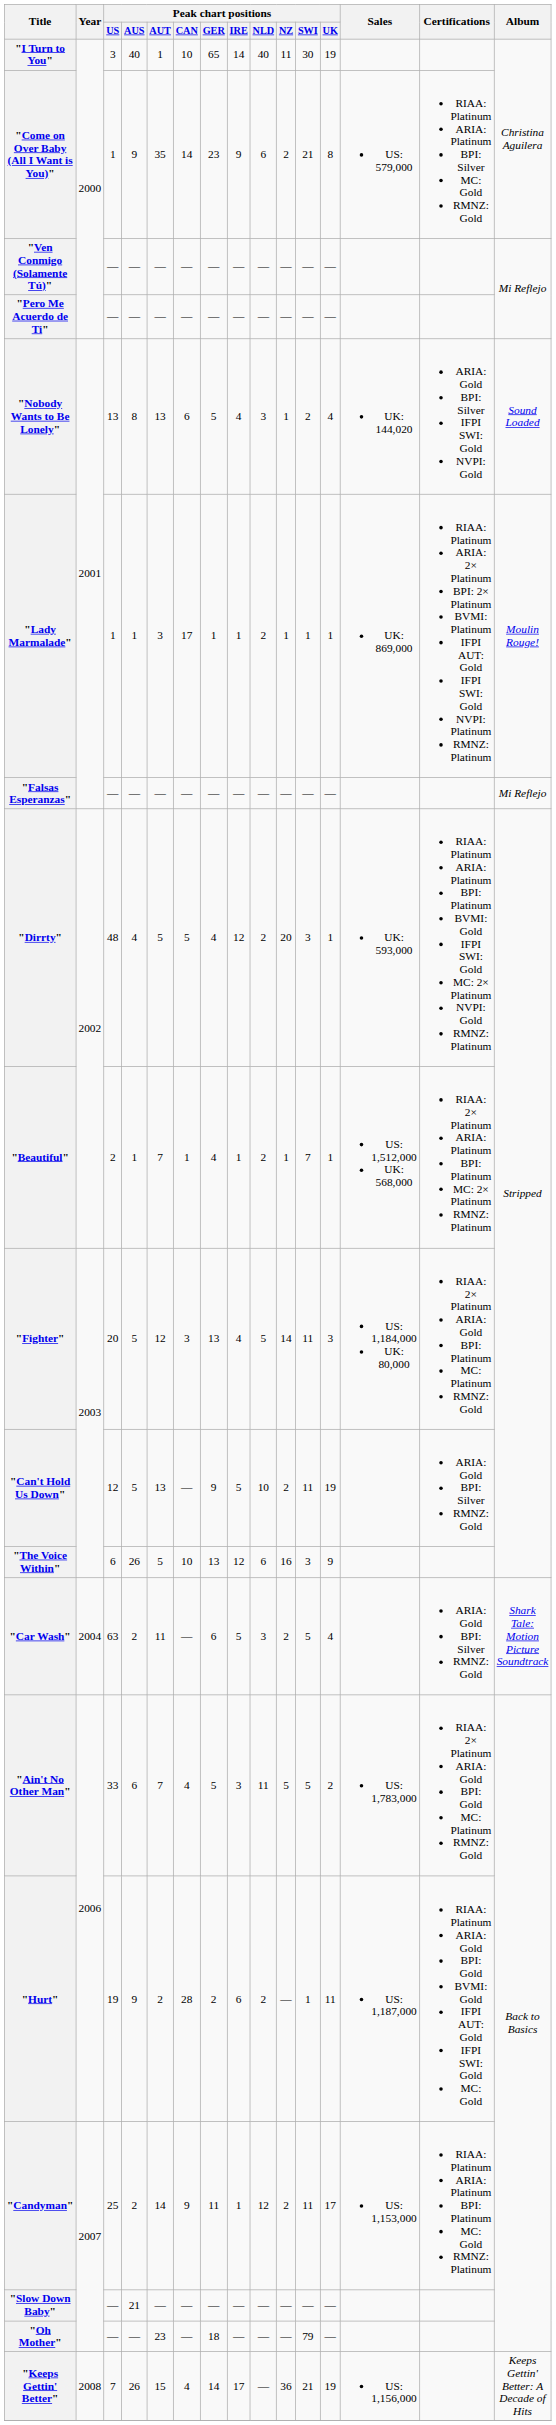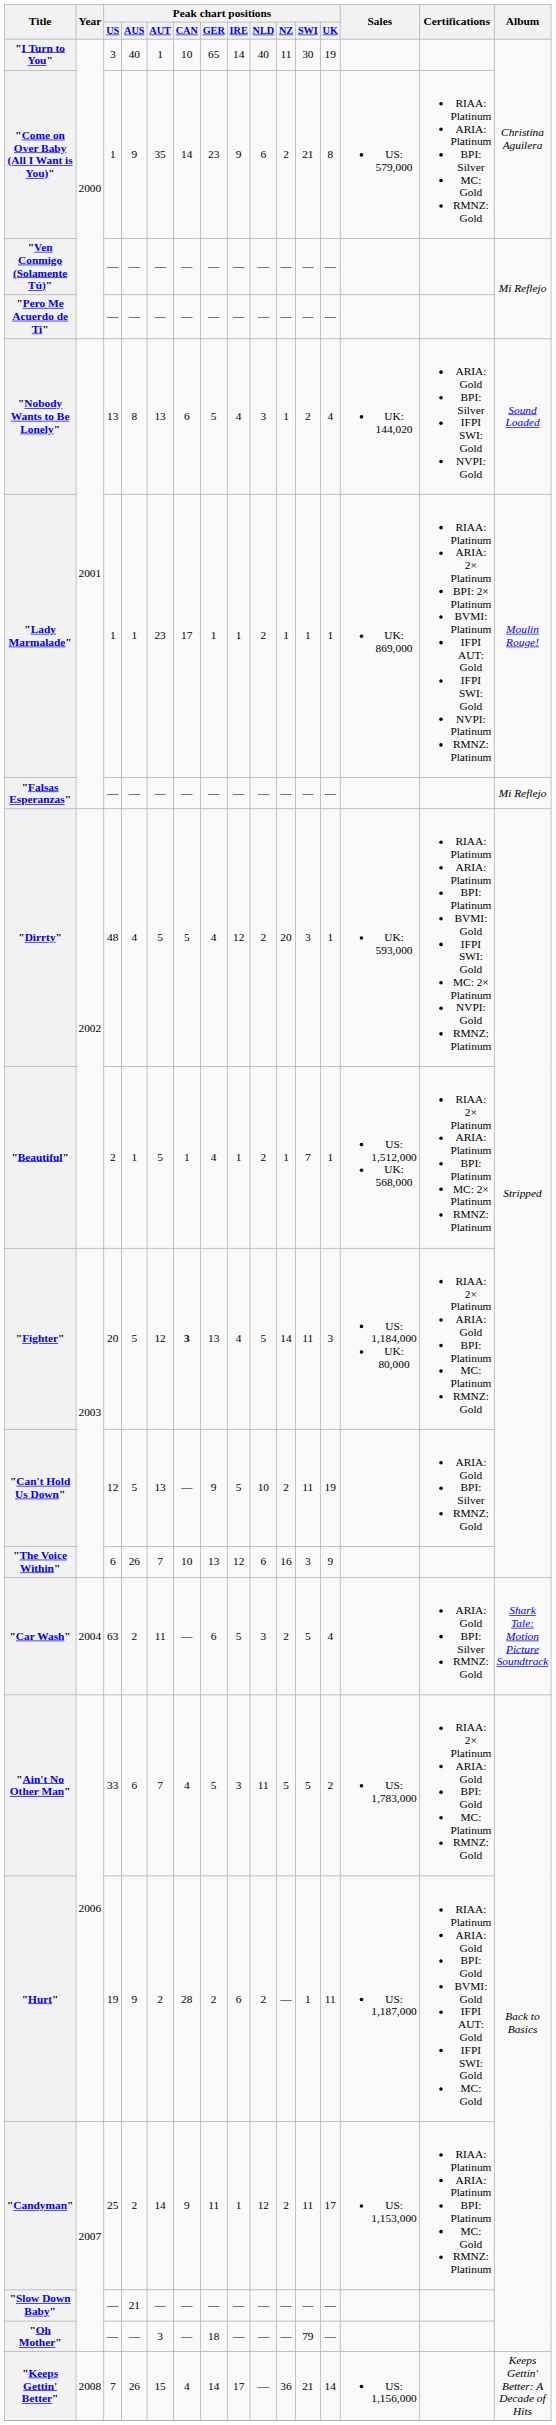"Lady Marmalade" | Peak chart positions / AUT: 3 -> 23
"Beautiful" | Peak chart positions / AUT: 7 -> 5
"Fighter" | Peak chart positions / CAN: normal -> bold
"The Voice Within" | Peak chart positions / AUT: 5 -> 7
"Oh Mother" | Peak chart positions / AUT: 23 -> 3
"Keeps Gettin' Better" | Peak chart positions / UK: 19 -> 14
